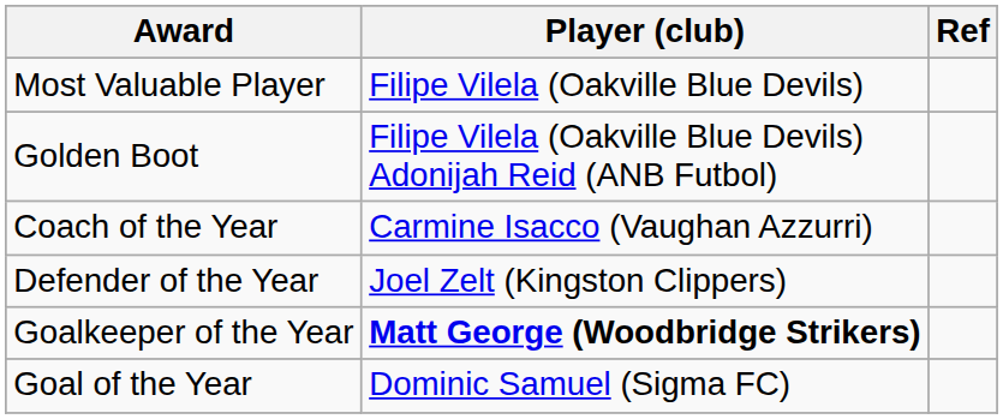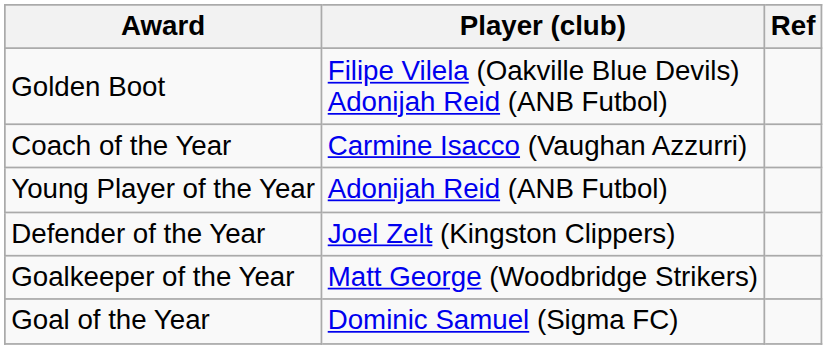- row: Most Valuable Player | Filipe Vilela (Oakville Blue Devils)
+ row: Young Player of the Year | Adonijah Reid (ANB Futbol)
Goalkeeper of the Year | Player (club): bold -> normal
